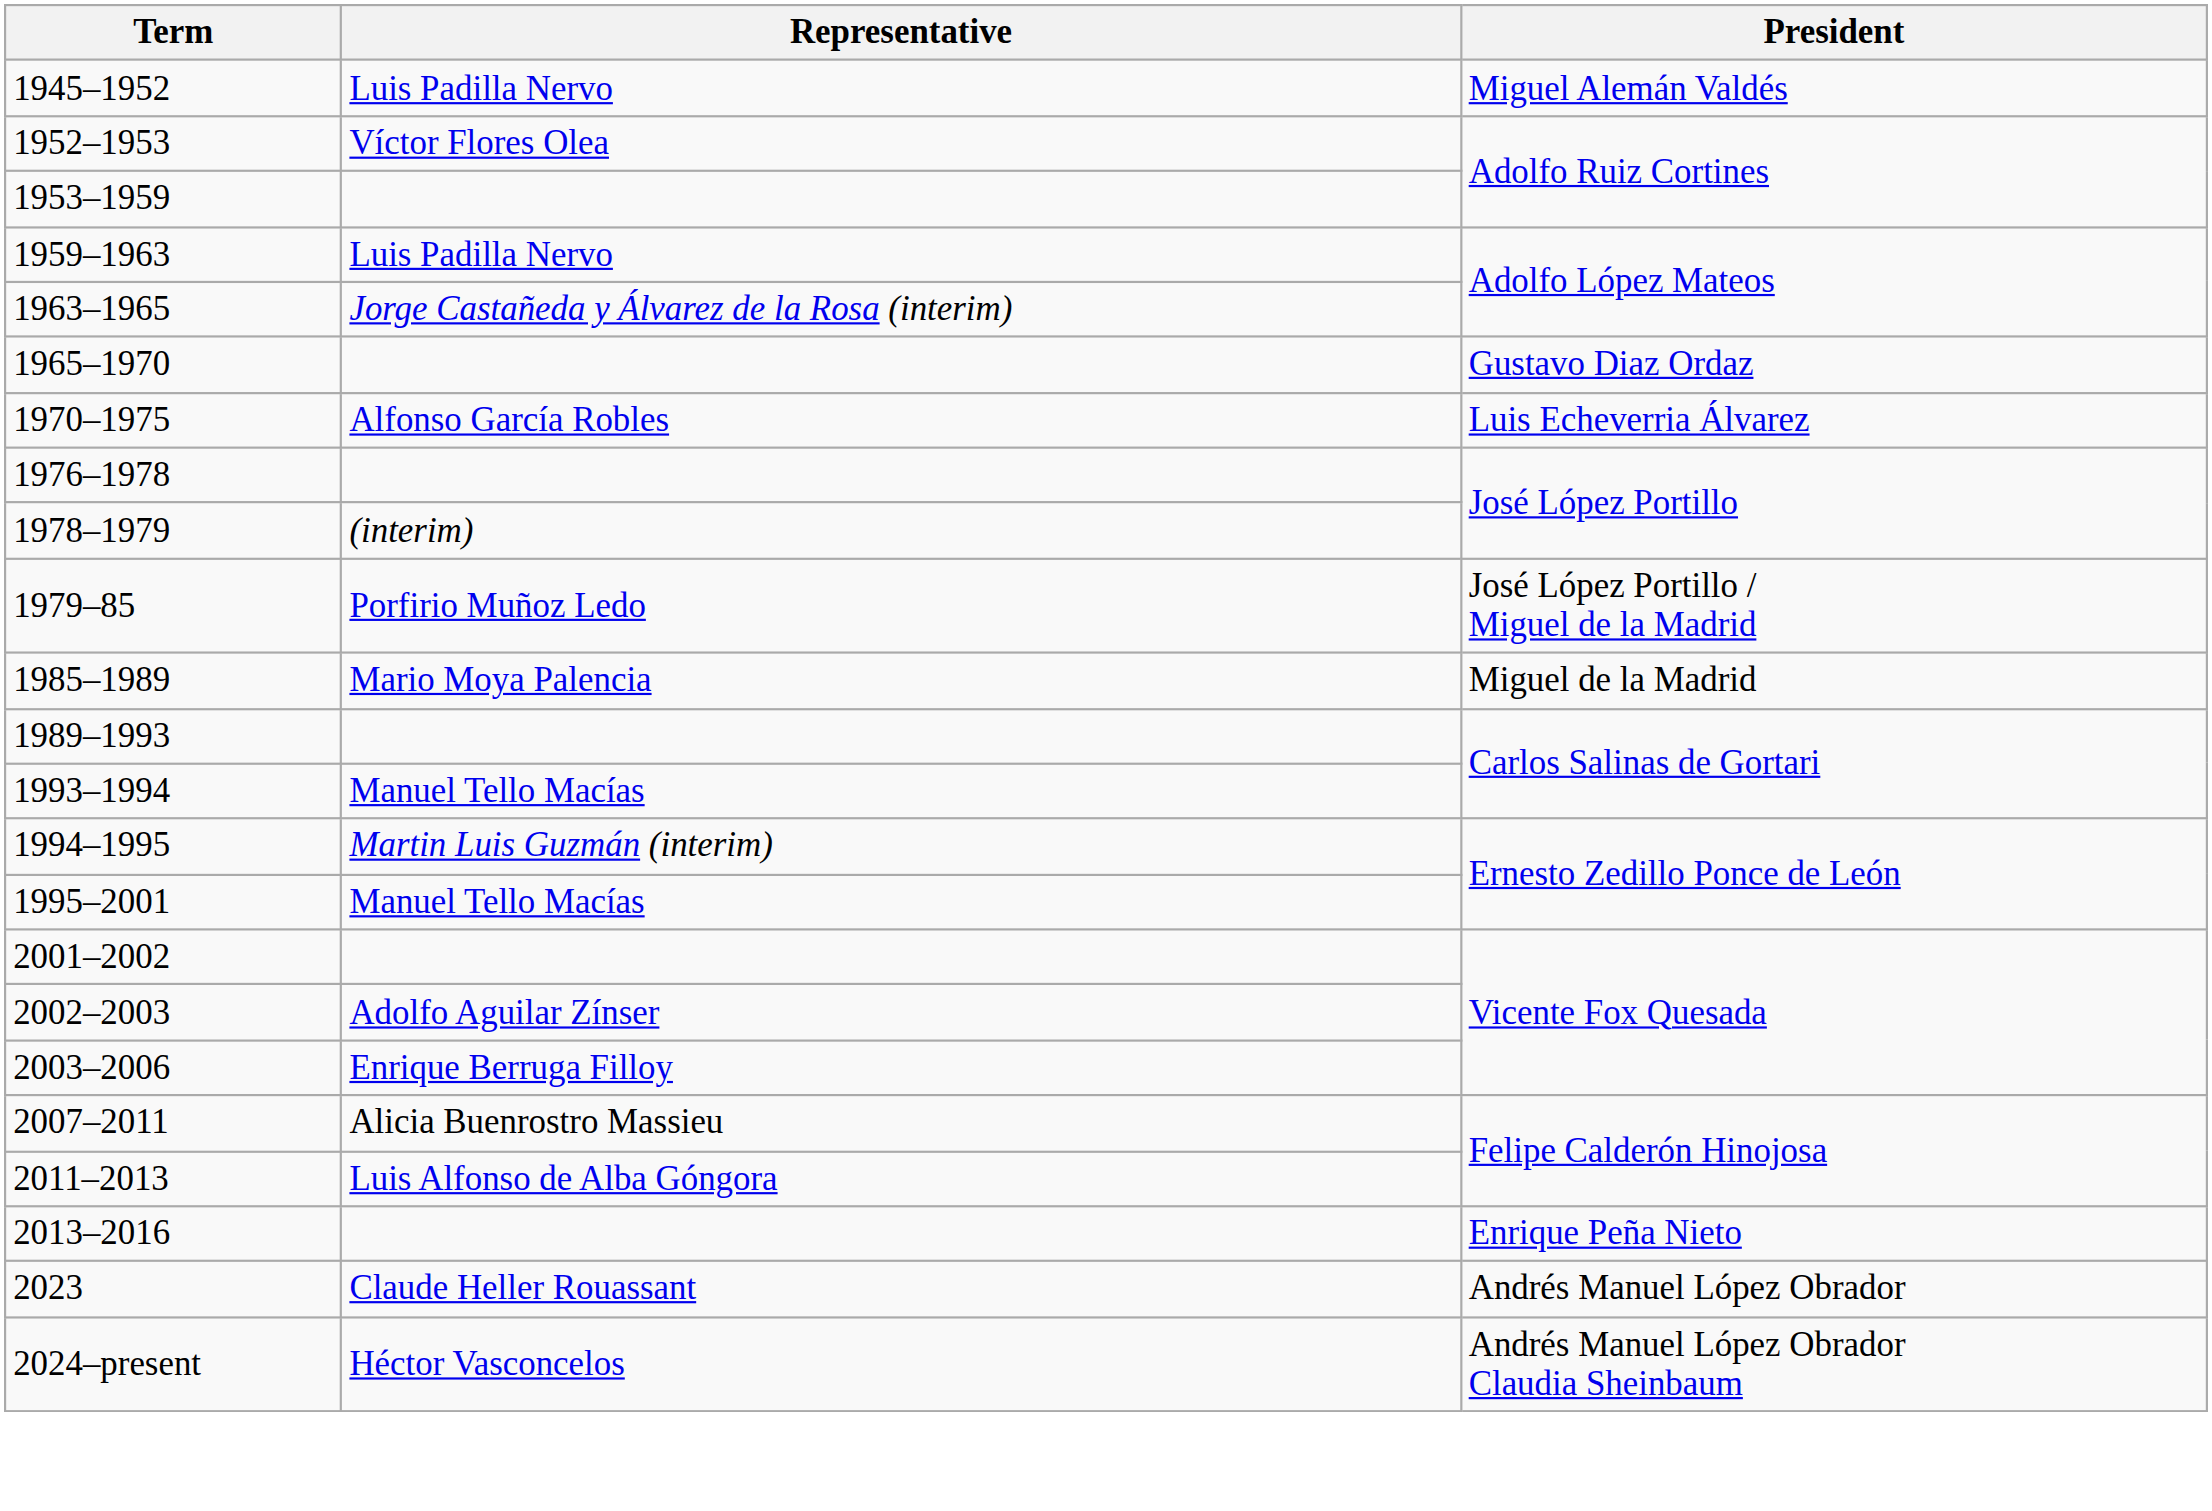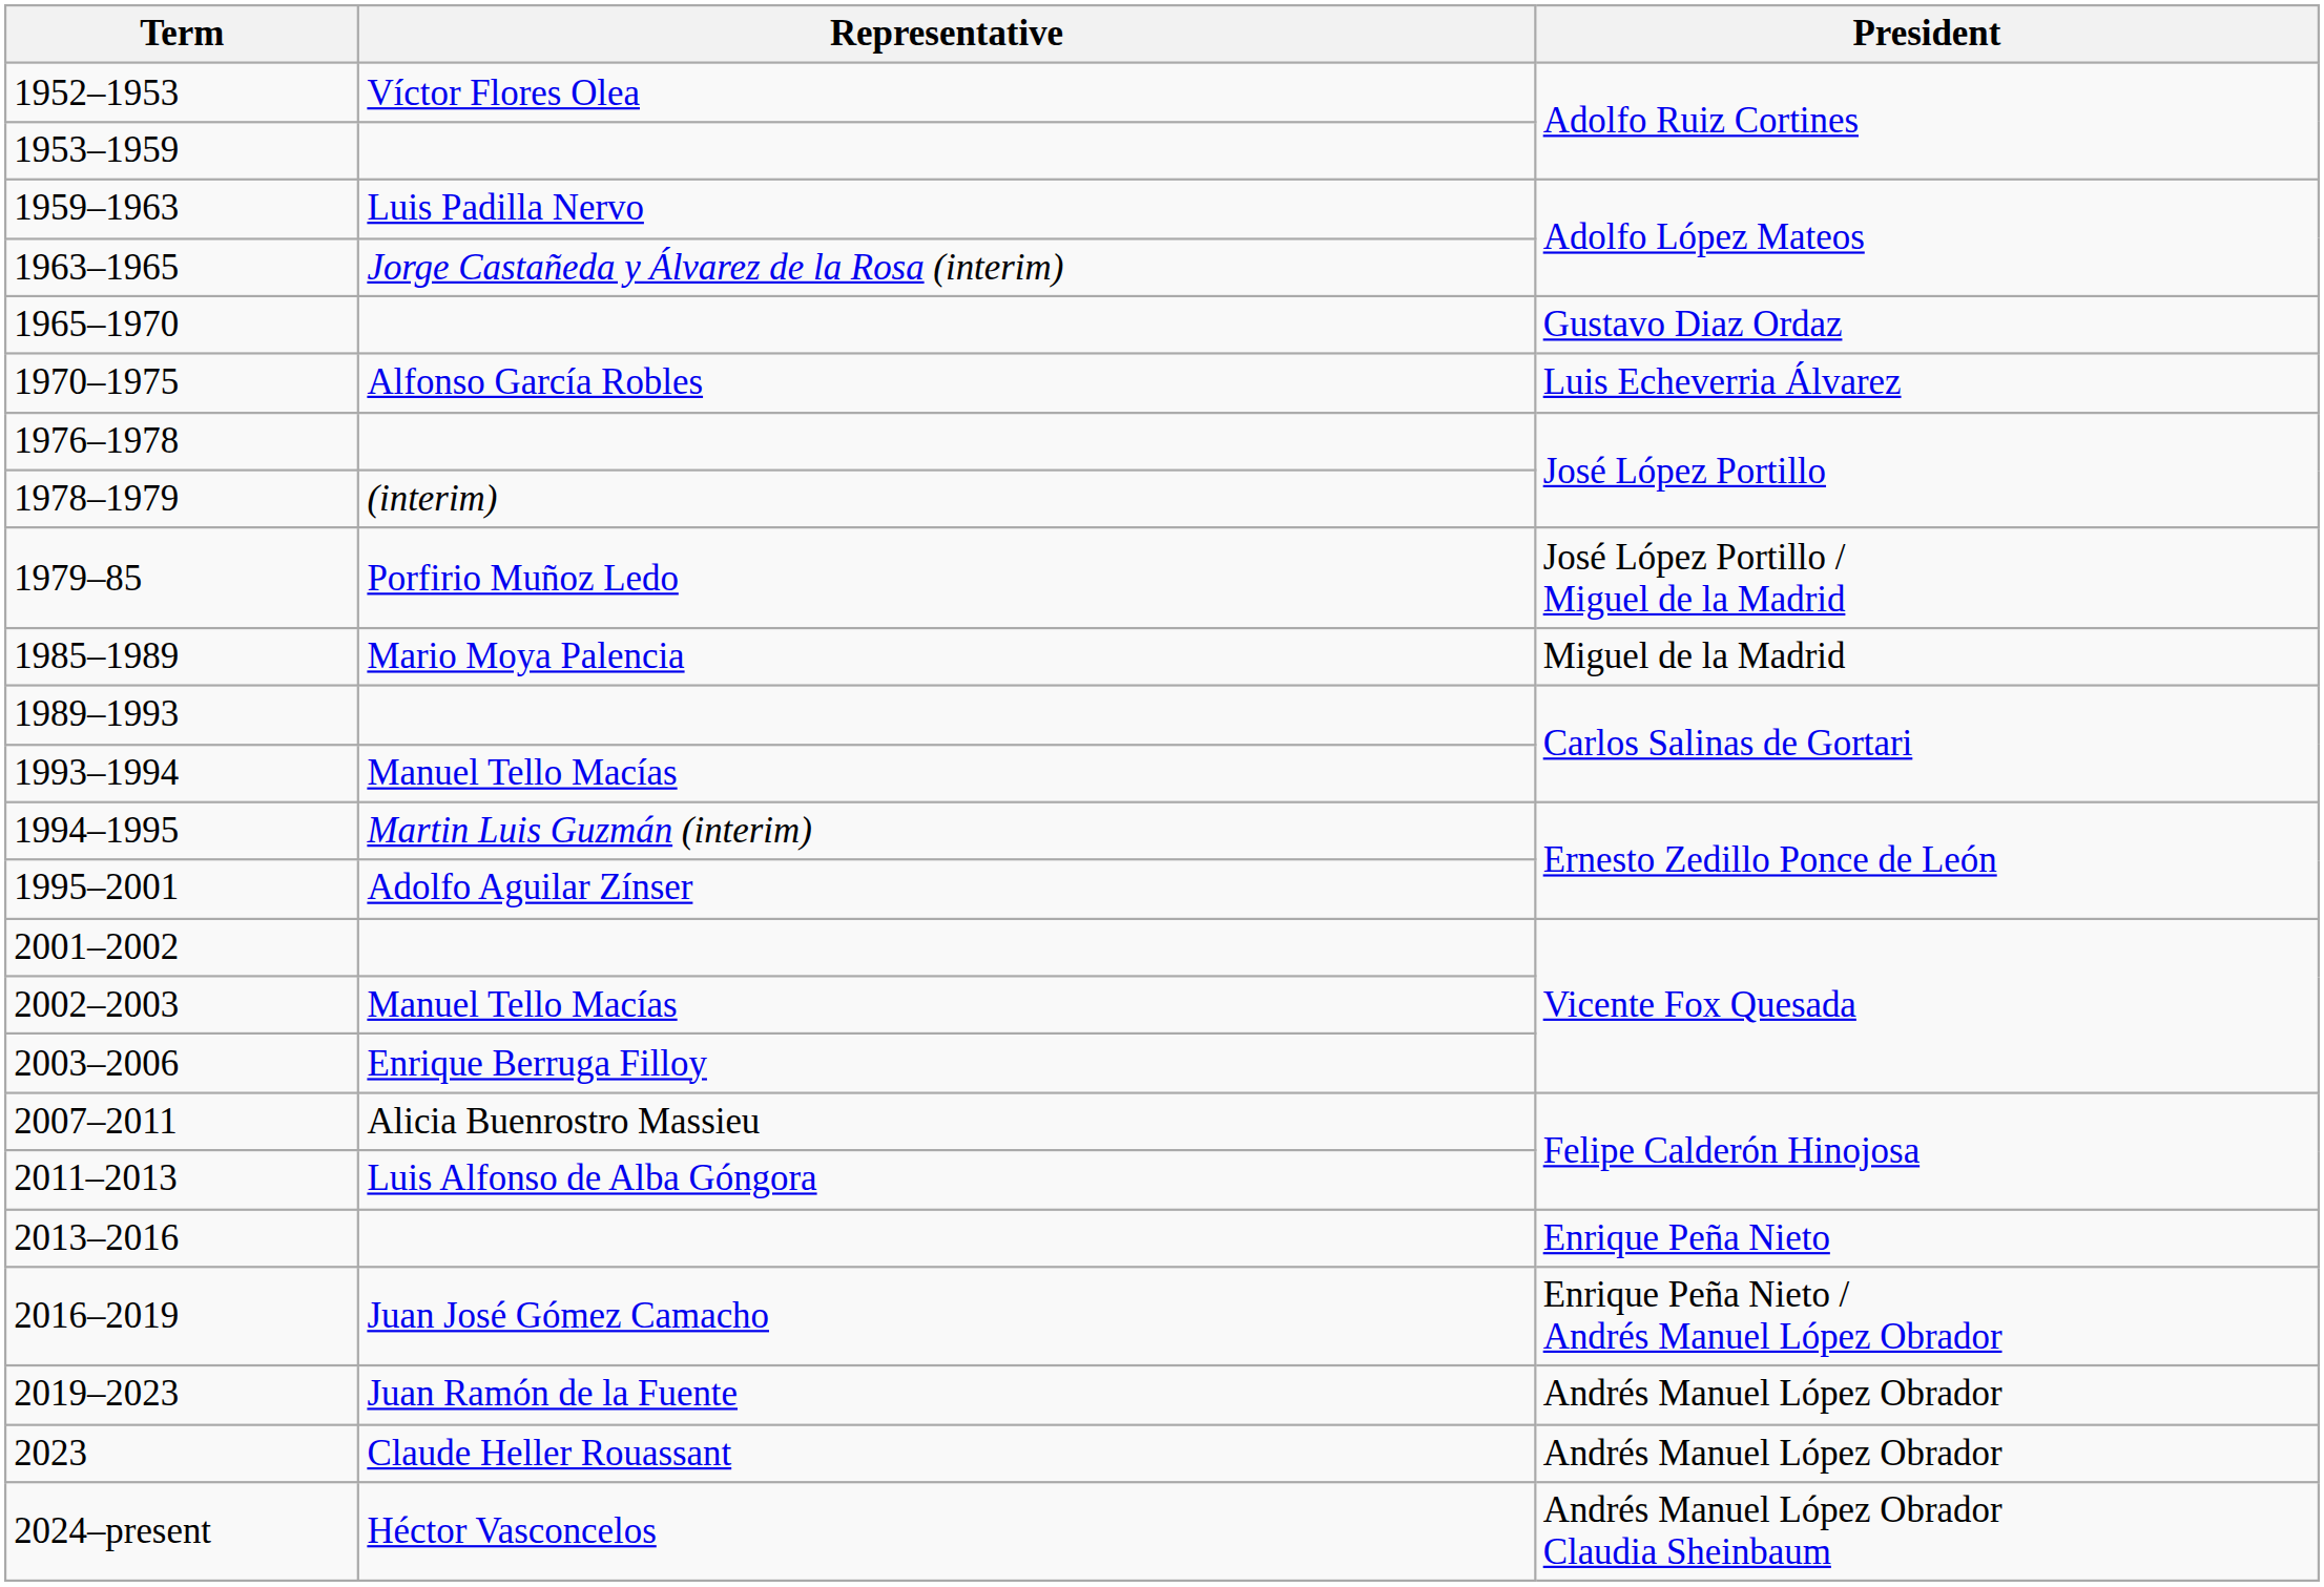- row: 1945–1952 | Luis Padilla Nervo | Miguel Alemán Valdés
1995–2001 | Representative: Manuel Tello Macías -> Adolfo Aguilar Zínser
2002–2003 | Representative: Adolfo Aguilar Zínser -> Manuel Tello Macías
+ row: 2016–2019 | Juan José Gómez Camacho | Enrique Peña Nieto / Andrés Manuel López Obrador
+ row: 2019–2023 | Juan Ramón de la Fuente | Andrés Manuel López Obrador
